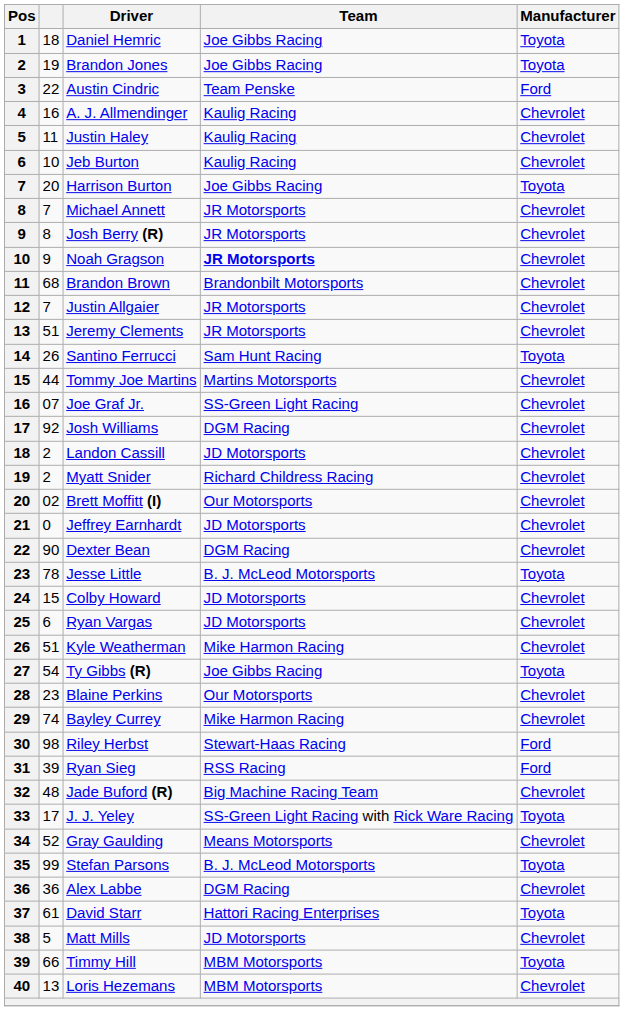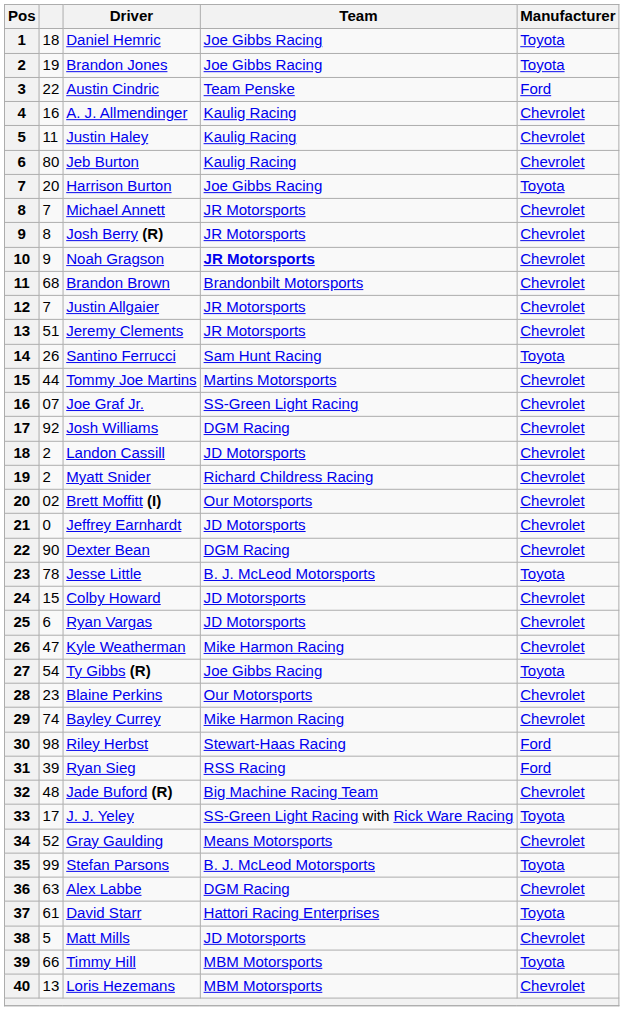Jeb Burton | column 2: 10 -> 80
Kyle Weatherman | column 2: 51 -> 47
Alex Labbe | column 2: 36 -> 63
